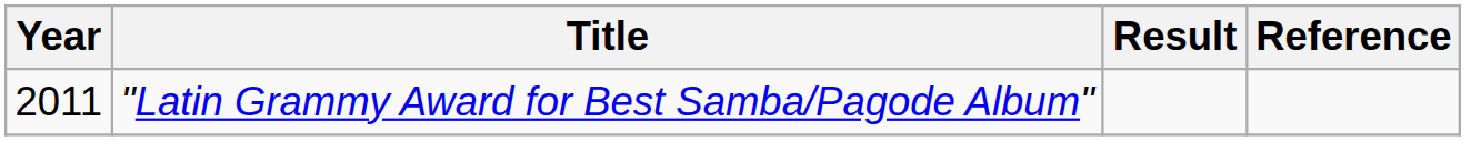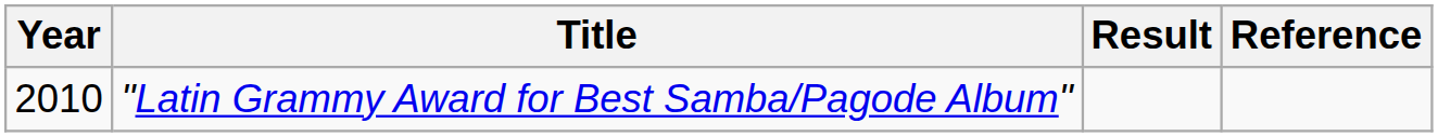"Latin Grammy Award for Best Samba/Pagode Album" | Year: 2011 -> 2010
